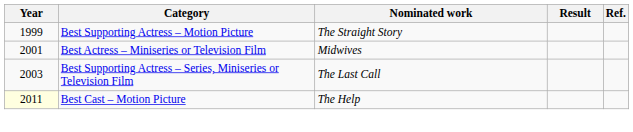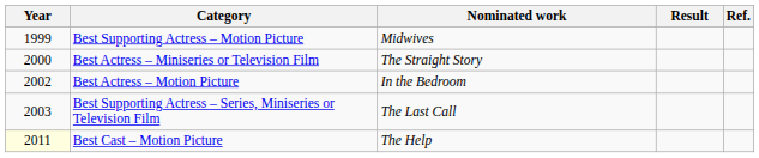Best Supporting Actress – Motion Picture | Nominated work: The Straight Story -> Midwives
Best Actress – Miniseries or Television Film | Year: 2001 -> 2000
Best Actress – Miniseries or Television Film | Nominated work: Midwives -> The Straight Story
+ row: 2002 | Best Actress – Motion Picture | In the Bedroom
